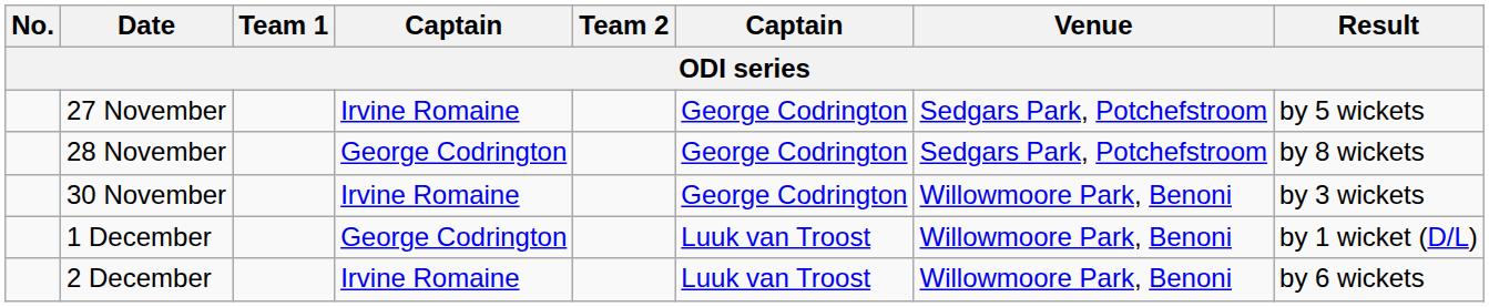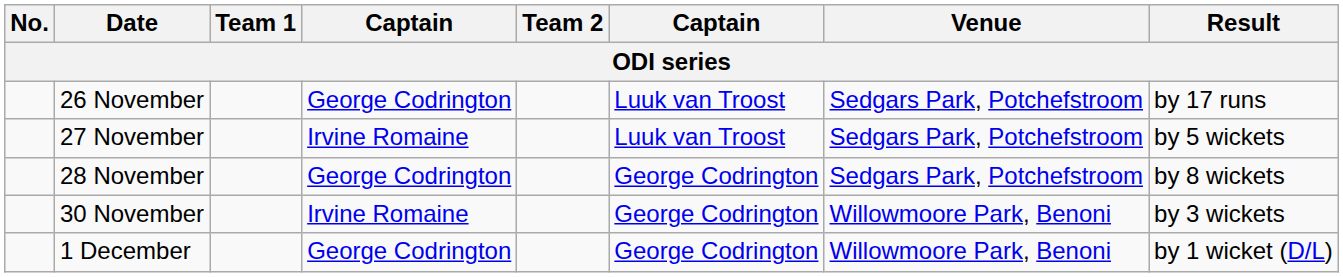+ row: 26 November | George Codrington | Luuk van Troost | Sedgars Park, Potchefstroom | by 17 runs
27 November | column 6: George Codrington -> Luuk van Troost
1 December | column 6: Luuk van Troost -> George Codrington
- row: 2 December | Irvine Romaine | Luuk van Troost | Willowmoore Park, Benoni | by 6 wickets
